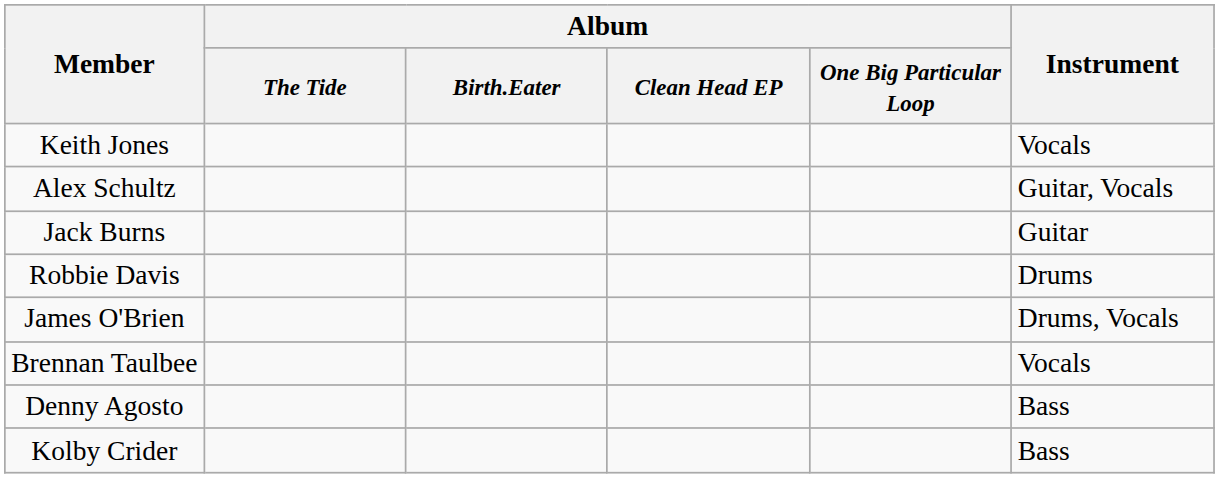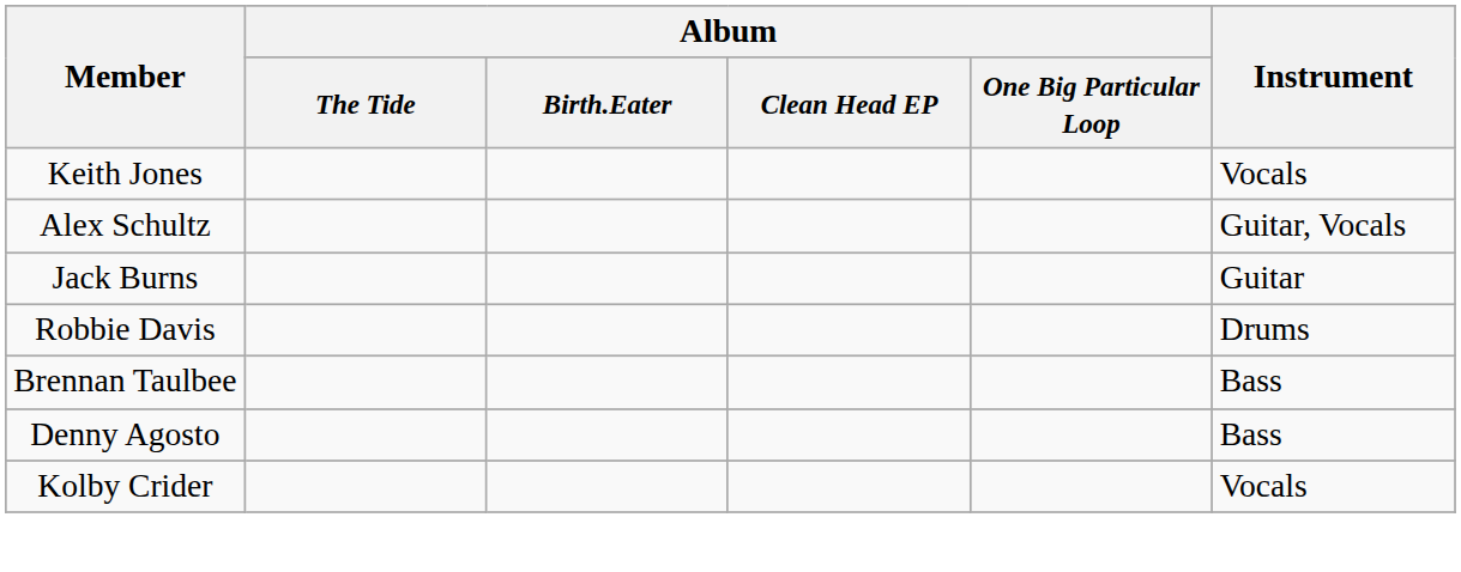- row: James O'Brien | Drums, Vocals
Brennan Taulbee | Instrument: Vocals -> Bass
Kolby Crider | Instrument: Bass -> Vocals
